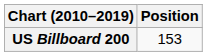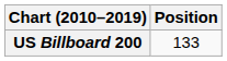US Billboard 200 | Position: 153 -> 133
